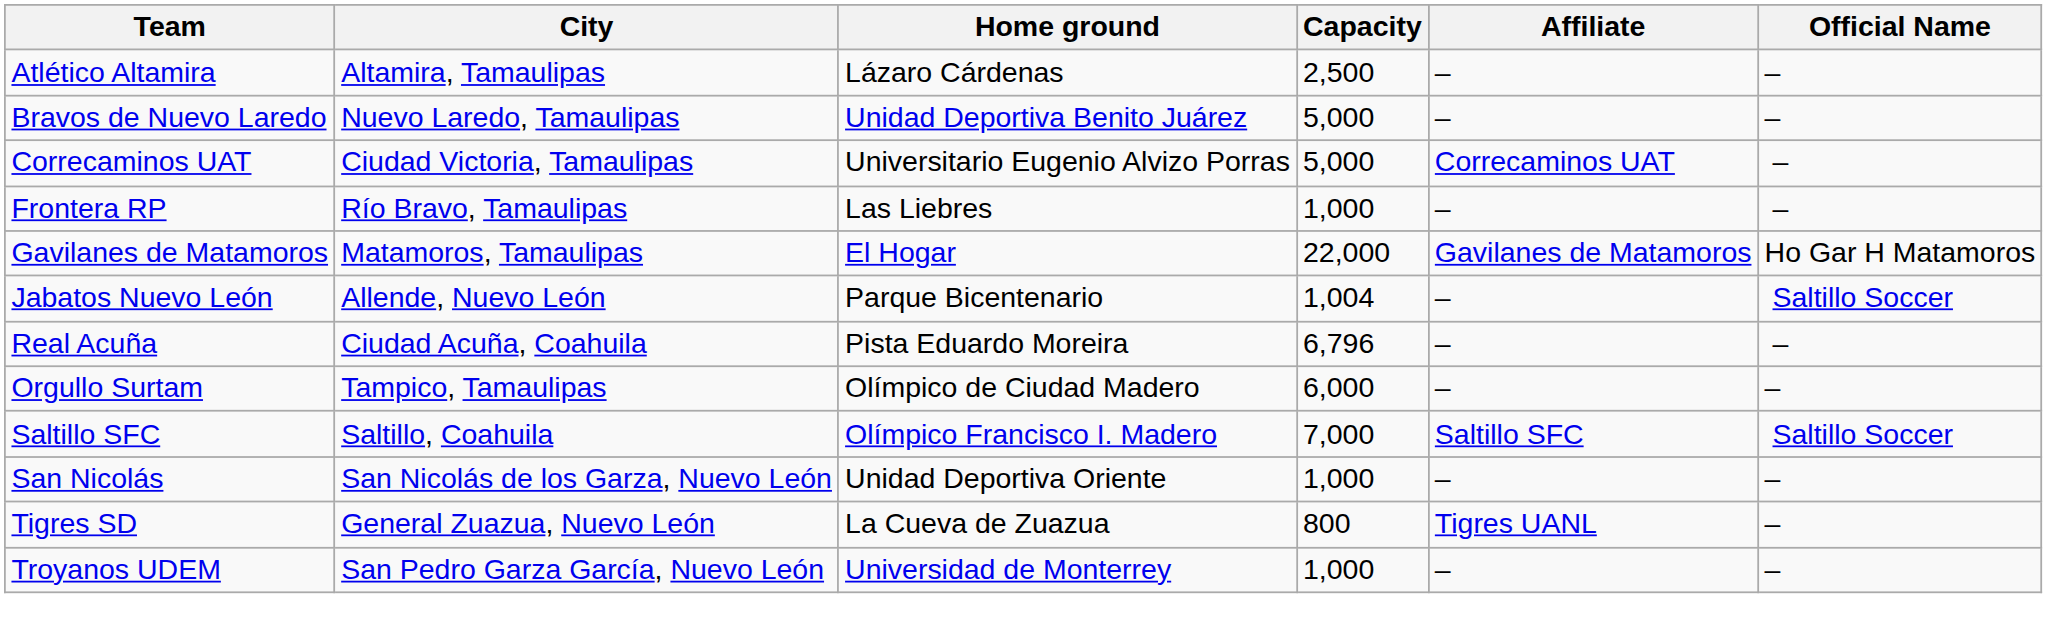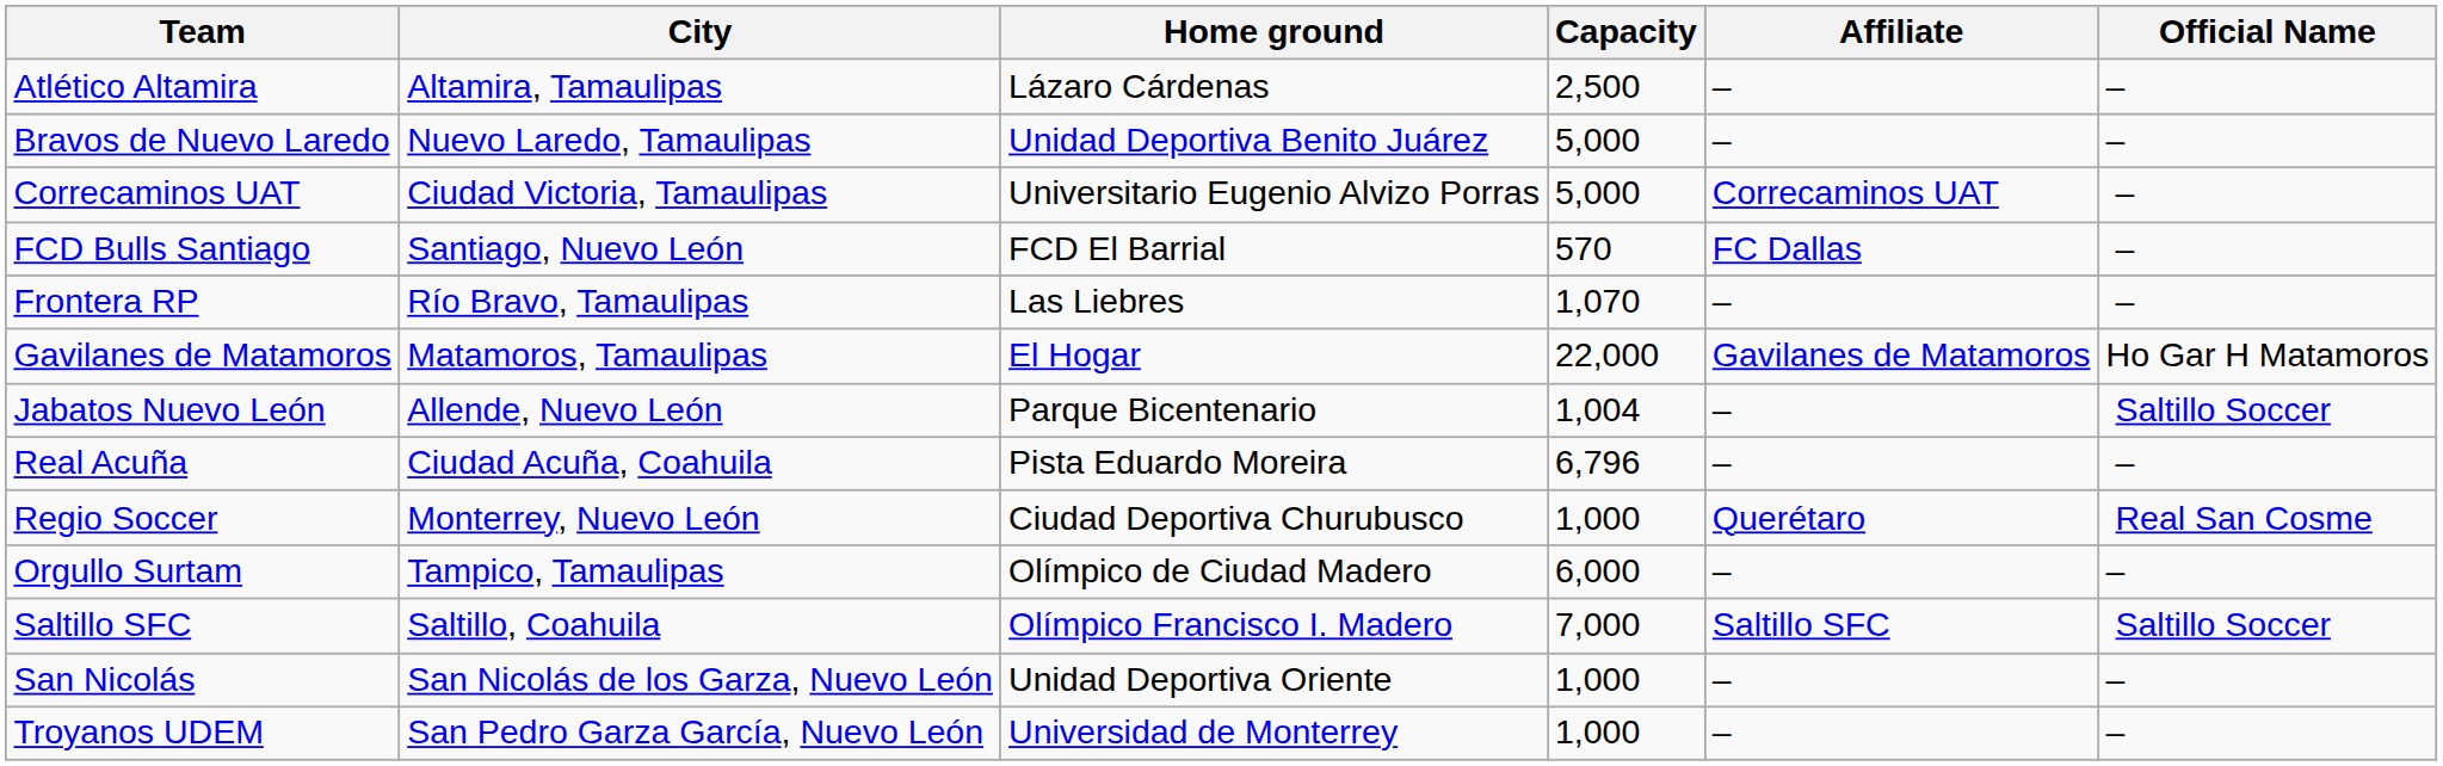+ row: FCD Bulls Santiago | Santiago, Nuevo León | FCD El Barrial | 570 | FC Dallas | –
Frontera RP | Capacity: 1,000 -> 1,070
+ row: Regio Soccer | Monterrey, Nuevo León | Ciudad Deportiva Churubusco | 1,000 | Querétaro | Real San Cosme
- row: Tigres SD | General Zuazua, Nuevo León | La Cueva de Zuazua | 800 | Tigres UANL | –
